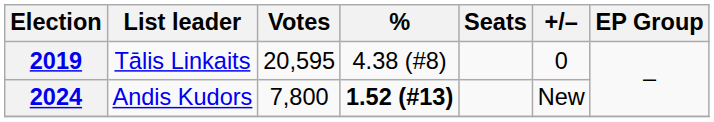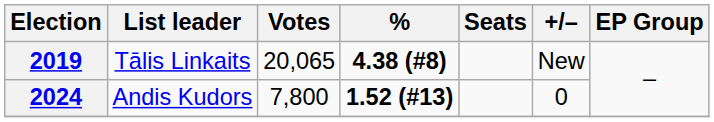2019 | Votes: 20,595 -> 20,065
2019 | %: normal -> bold
2019 | +/–: 0 -> New
2024 | +/–: New -> 0
